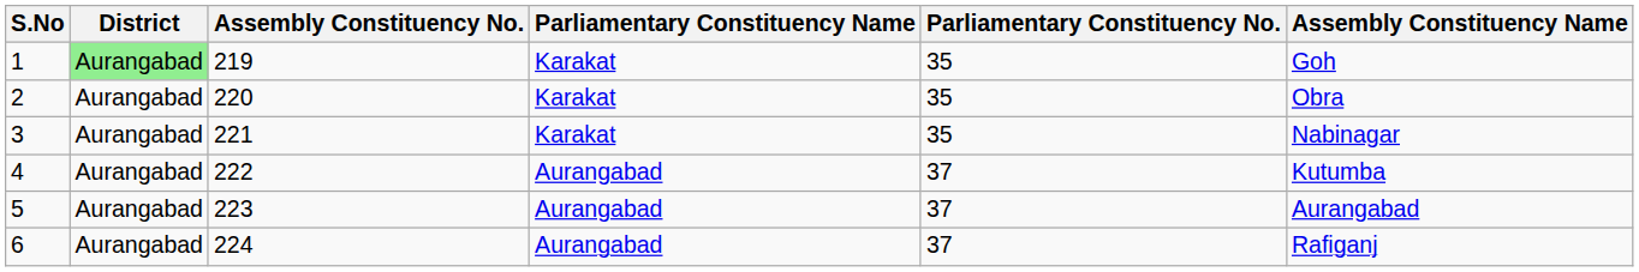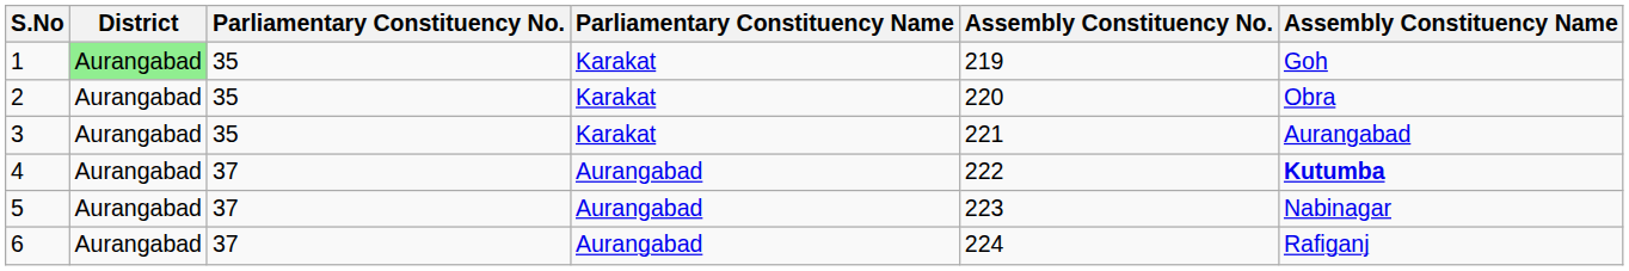columns swapped: Parliamentary Constituency No. <-> Assembly Constituency No.
3 | Assembly Constituency Name: Nabinagar -> Aurangabad
4 | Assembly Constituency Name: normal -> bold
5 | Assembly Constituency Name: Aurangabad -> Nabinagar
